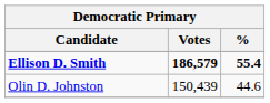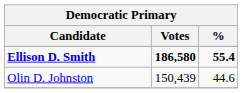Ellison D. Smith | Votes: 186,579 -> 186,580
